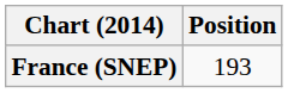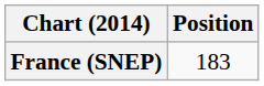France (SNEP) | Position: 193 -> 183
